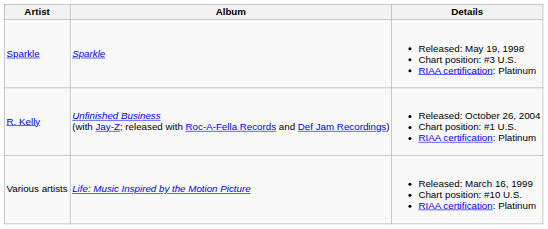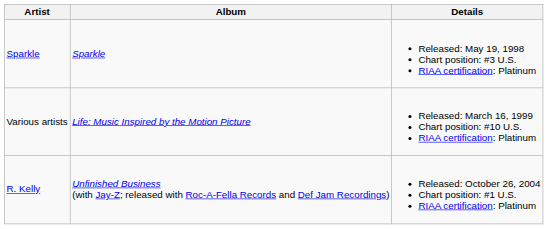rows swapped: Various artists <-> R. Kelly
